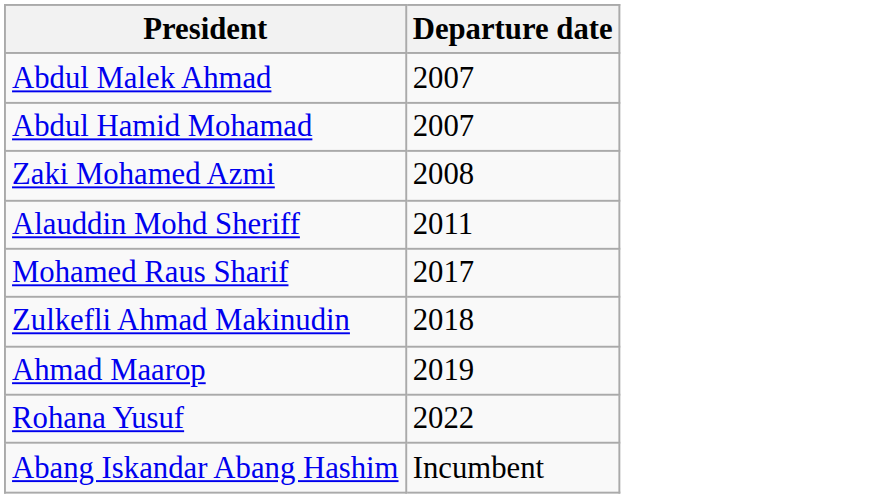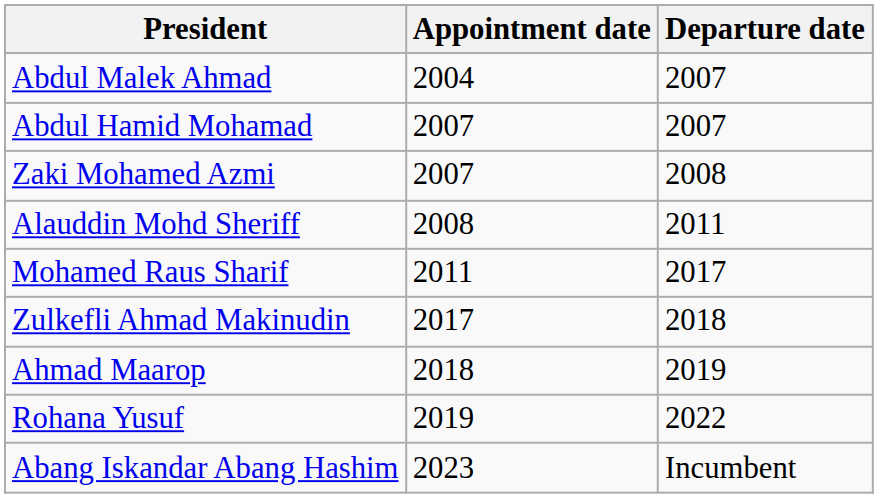+ column: Appointment date | 2004 | 2007 | 2007 | 2008 | 2011 | 2017 | 2018 | 2019 | 2023
